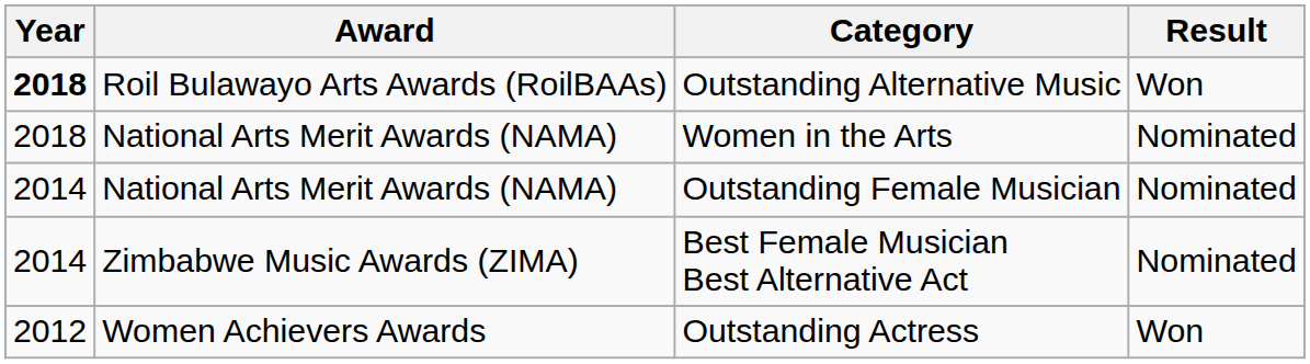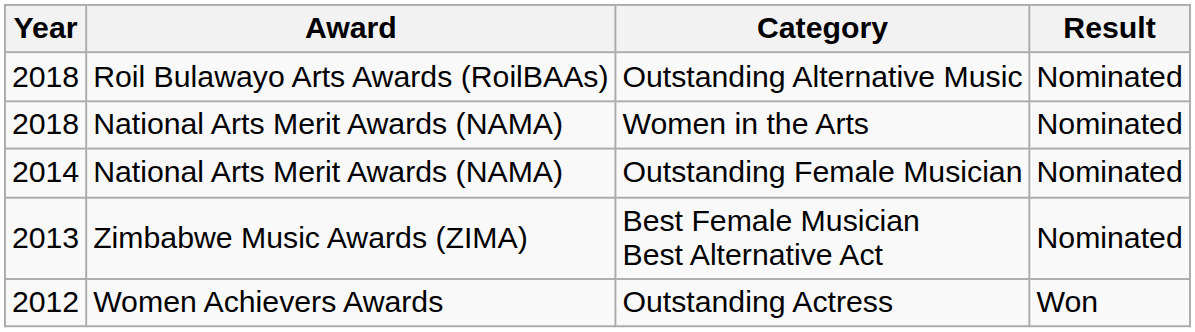Outstanding Alternative Music | Year: bold -> normal
Outstanding Alternative Music | Result: Won -> Nominated
Best Female Musician Best Alternative Act | Year: 2014 -> 2013
